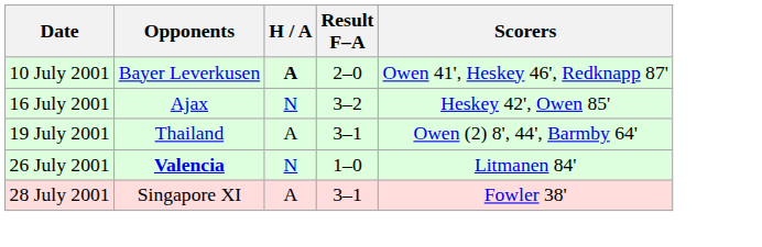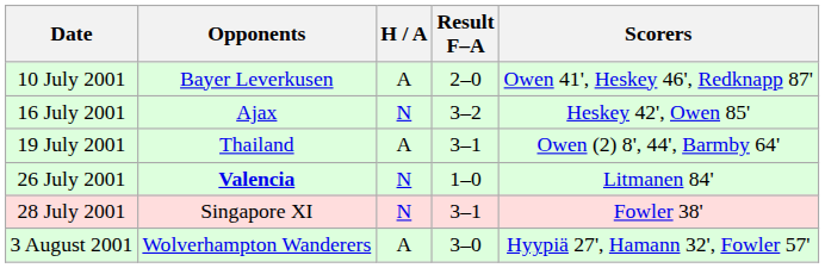10 July 2001 | H / A: bold -> normal
28 July 2001 | H / A: A -> N
+ row: 3 August 2001 | Wolverhampton Wanderers | A | 3–0 | Hyypiä 27', Hamann 32', Fowler 57'
